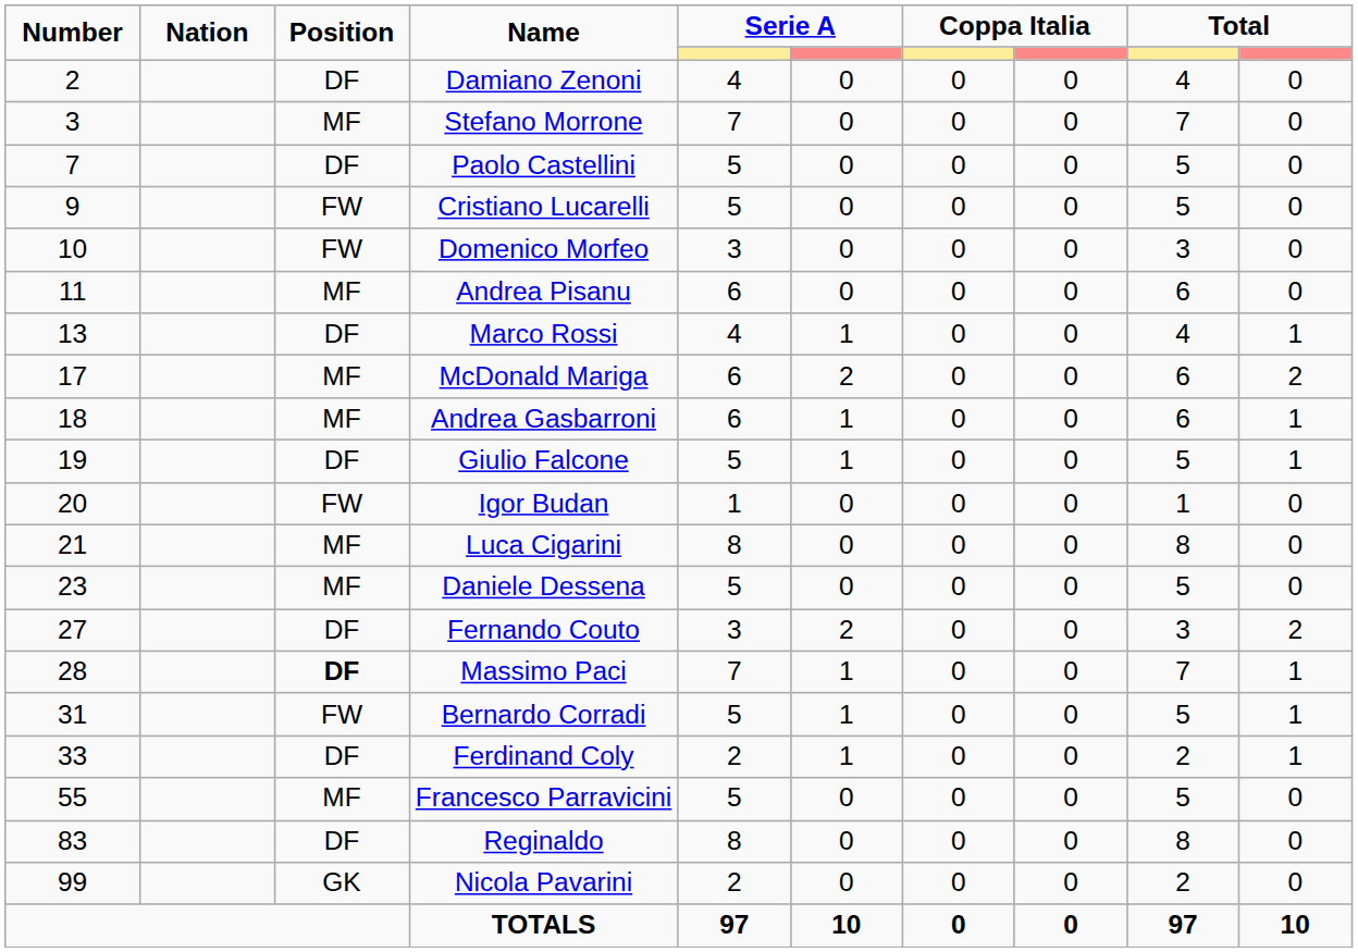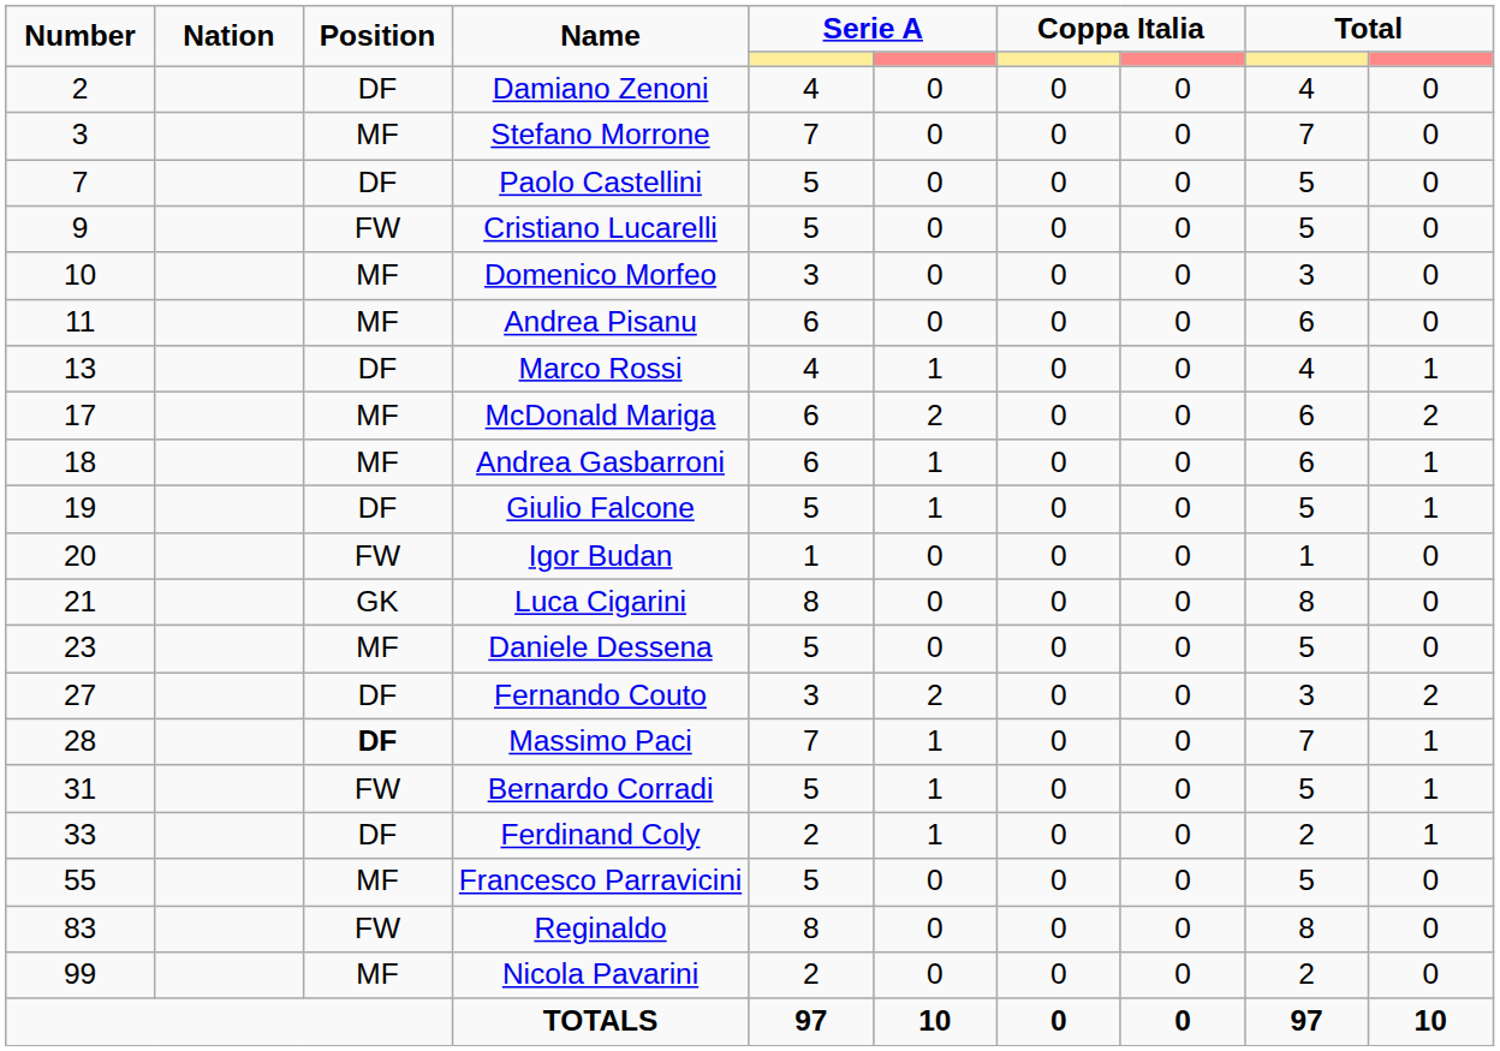Domenico Morfeo | Position: FW -> MF
Luca Cigarini | Position: MF -> GK
Reginaldo | Position: DF -> FW
Nicola Pavarini | Position: GK -> MF
